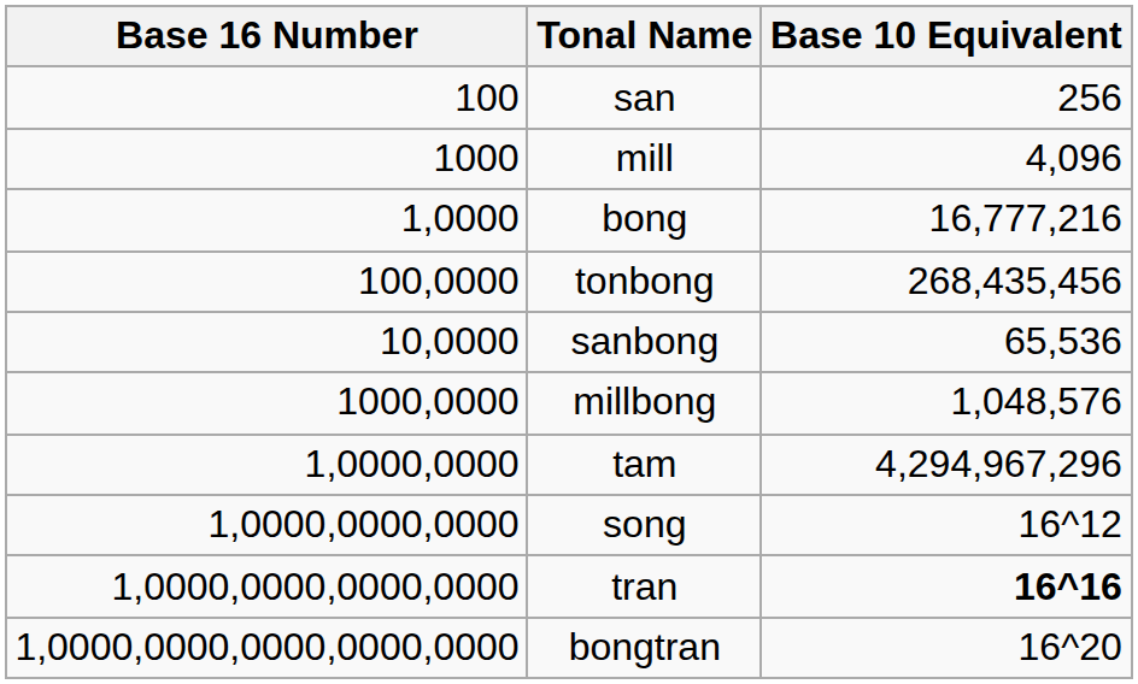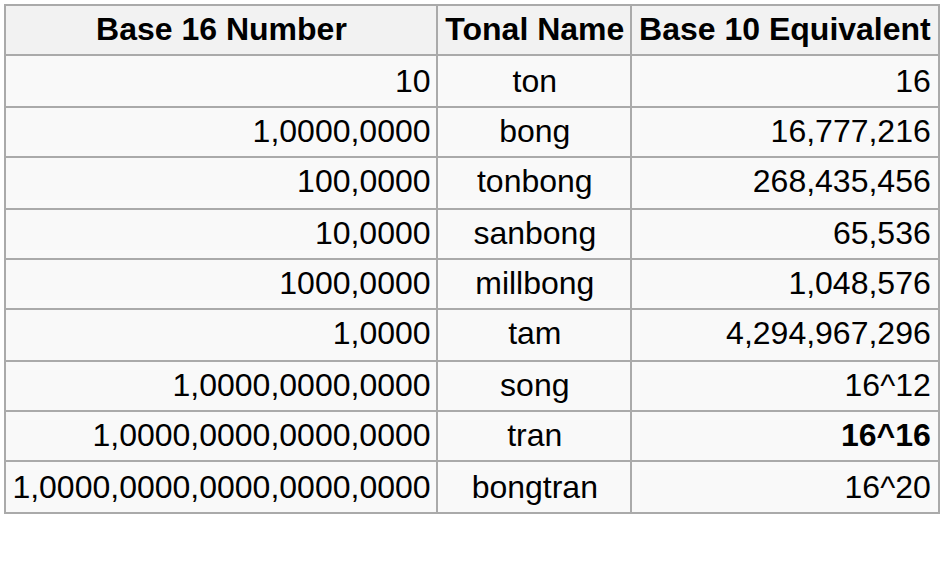+ row: 10 | ton | 16
- row: 100 | san | 256
- row: 1000 | mill | 4,096
bong | Base 16 Number: 1,0000 -> 1,0000,0000
tam | Base 16 Number: 1,0000,0000 -> 1,0000
